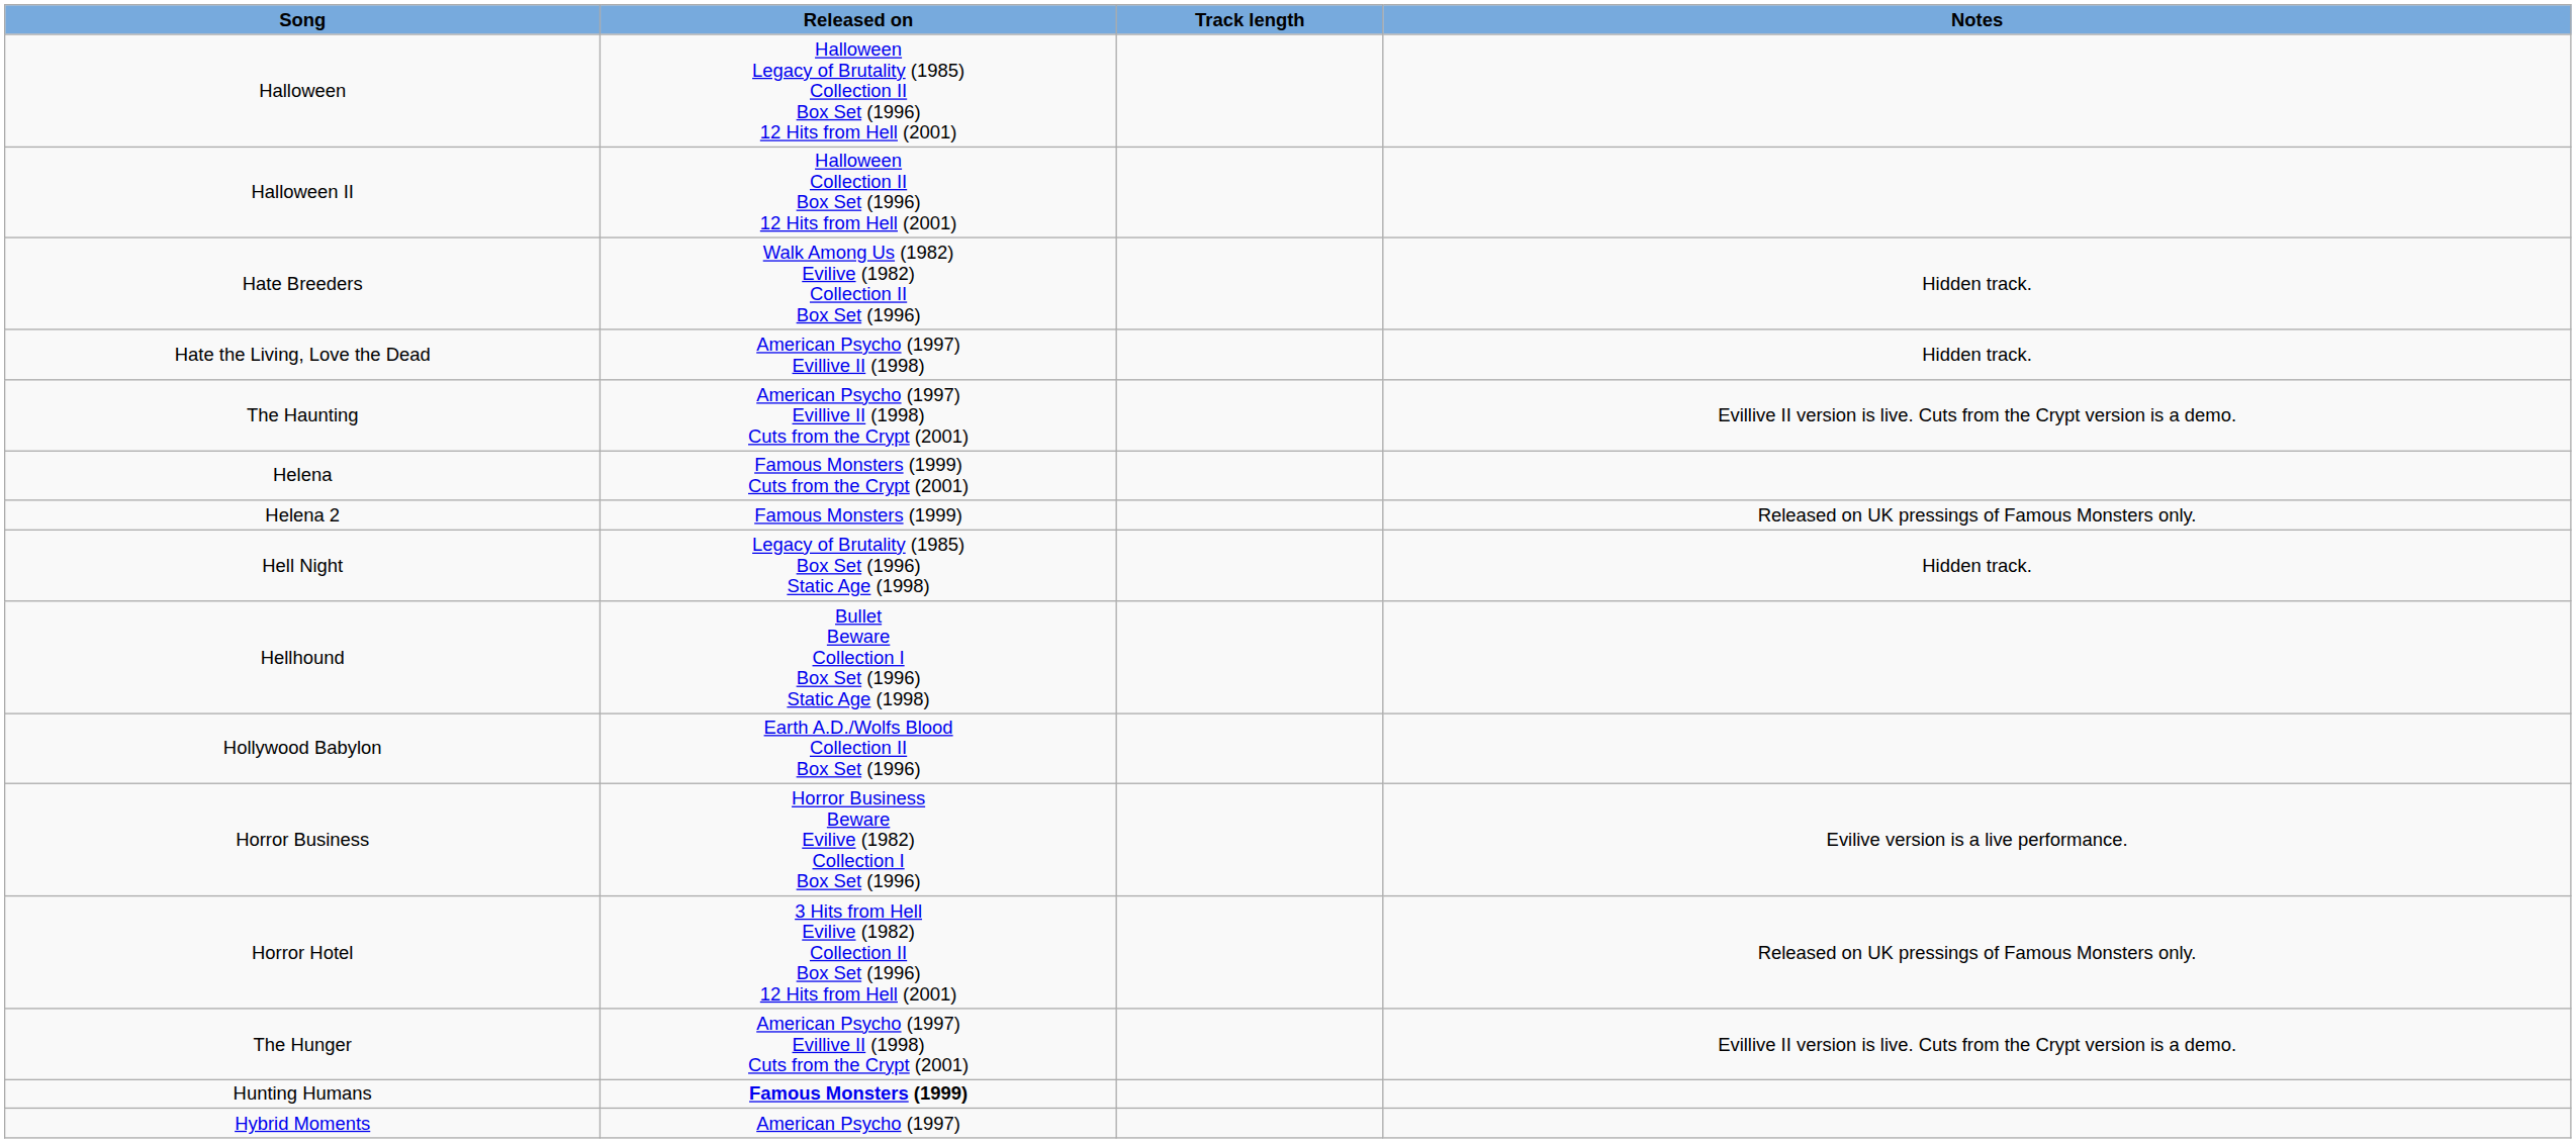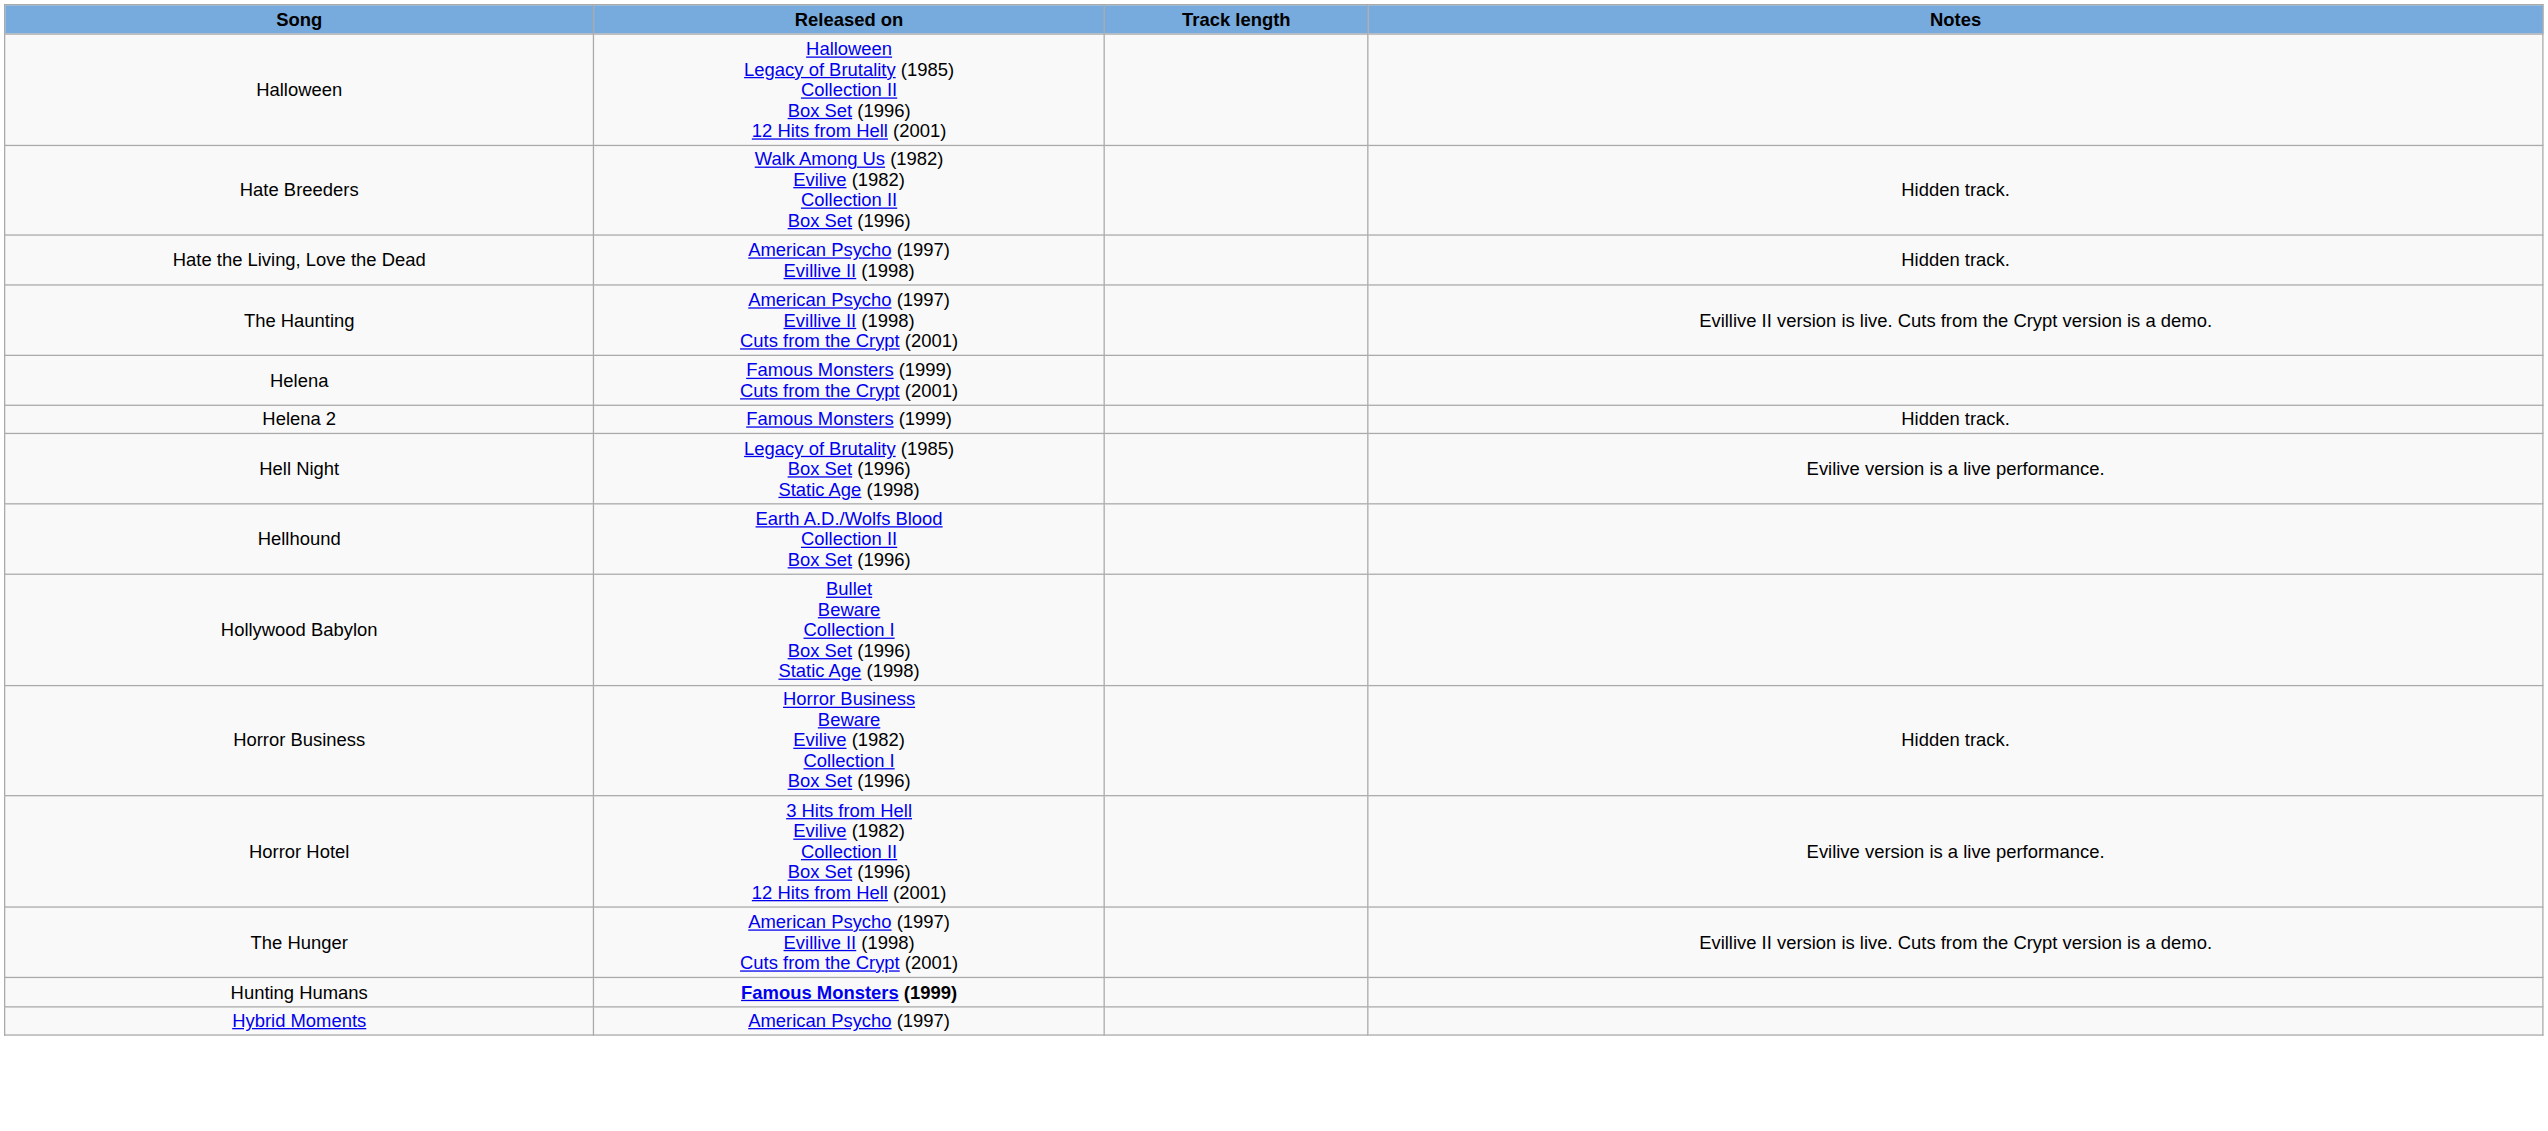- row: Halloween II | Halloween Collection II Box Set (1996) 12 Hits from Hell (2001)
Helena 2 | Notes: Released on UK pressings of Famous Monsters only. -> Hidden track.
Hell Night | Notes: Hidden track. -> Evilive version is a live performance.
Hellhound | Released on: Bullet Beware Collection I Box Set (1996) Static Age (1998) -> Earth A.D./Wolfs Blood Collection II Box Set (1996)
Hollywood Babylon | Released on: Earth A.D./Wolfs Blood Collection II Box Set (1996) -> Bullet Beware Collection I Box Set (1996) Static Age (1998)
Horror Business | Notes: Evilive version is a live performance. -> Hidden track.
Horror Hotel | Notes: Released on UK pressings of Famous Monsters only. -> Evilive version is a live performance.
